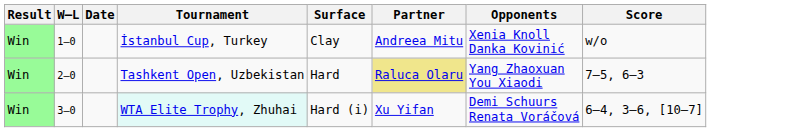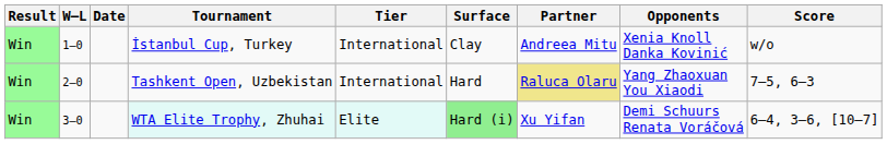+ column: Tier | International | International | Elite
WTA Elite Trophy, Zhuhai | Surface: no background -> lightgreen background
